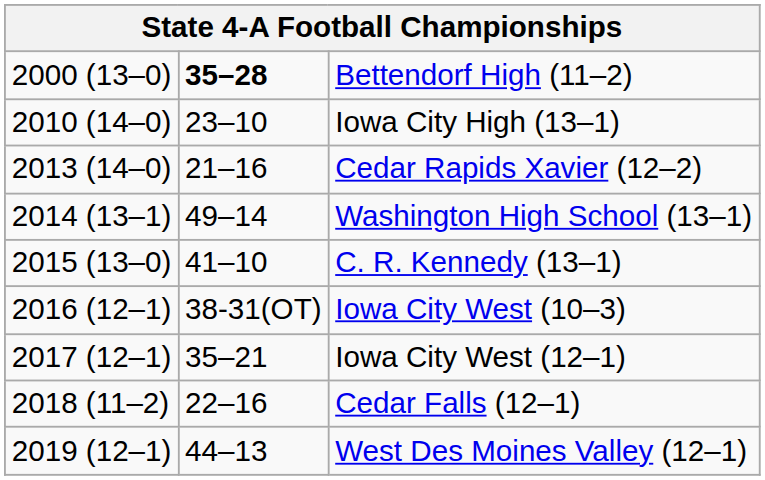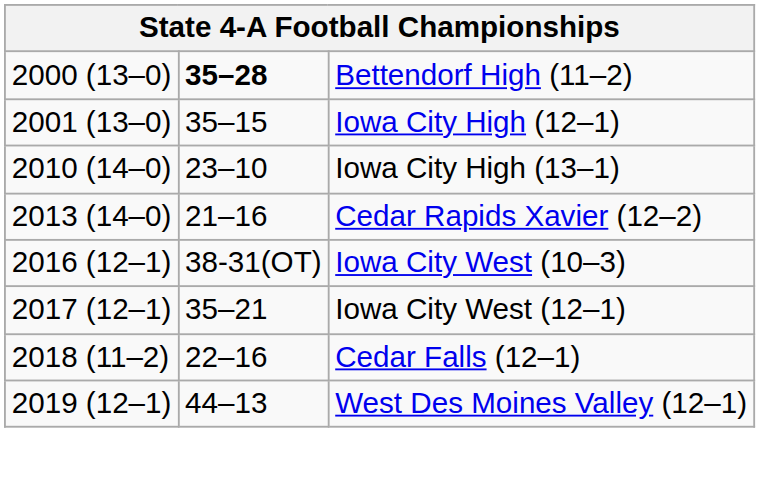+ row: 2001 (13–0) | 35–15 | Iowa City High (12–1)
- row: 2014 (13–1) | 49–14 | Washington High School (13–1)
- row: 2015 (13–0) | 41–10 | C. R. Kennedy (13–1)
